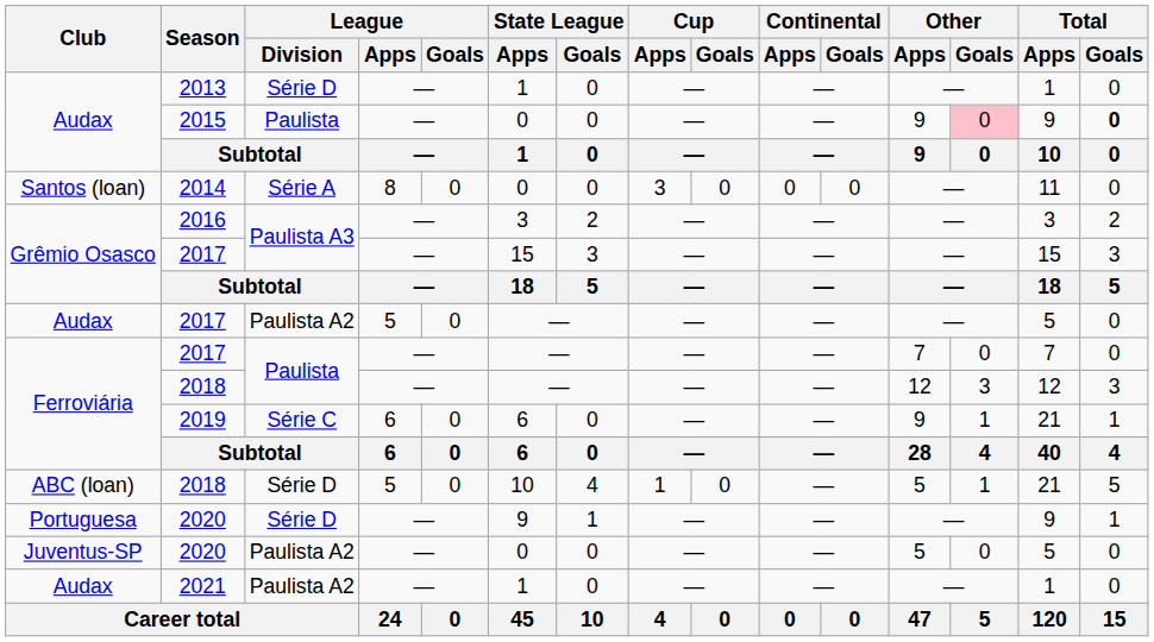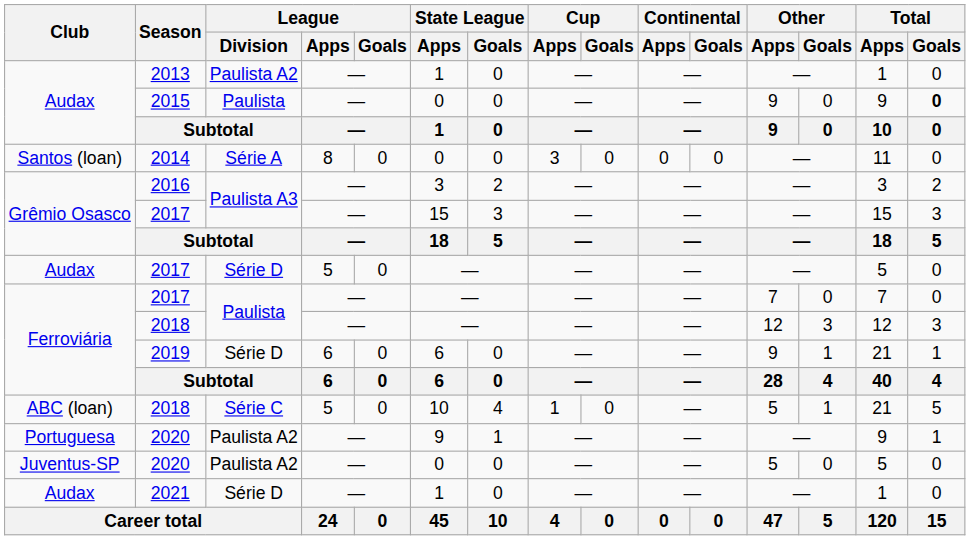2013 | League / Division: Série D -> Paulista A2
2015 | Other / Goals: pink background -> no background
Audax / 2017 | League / Division: Paulista A2 -> Série D
2019 | League / Division: Série C -> Série D
ABC (loan) / 2018 | League / Division: Série D -> Série C
Portuguesa / 2020 | League / Division: Série D -> Paulista A2
2021 | League / Division: Paulista A2 -> Série D
